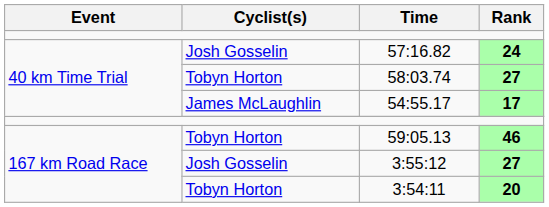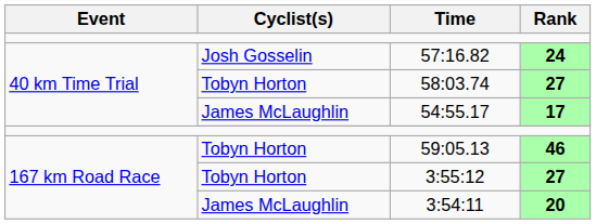3:55:12 | Cyclist(s): Josh Gosselin -> Tobyn Horton
3:54:11 | Cyclist(s): Tobyn Horton -> James McLaughlin
